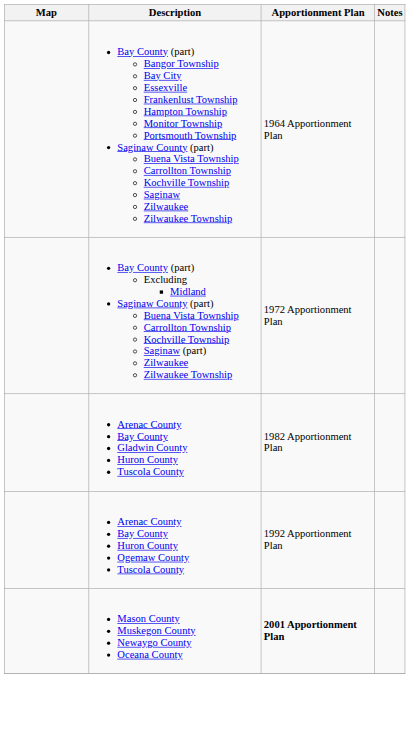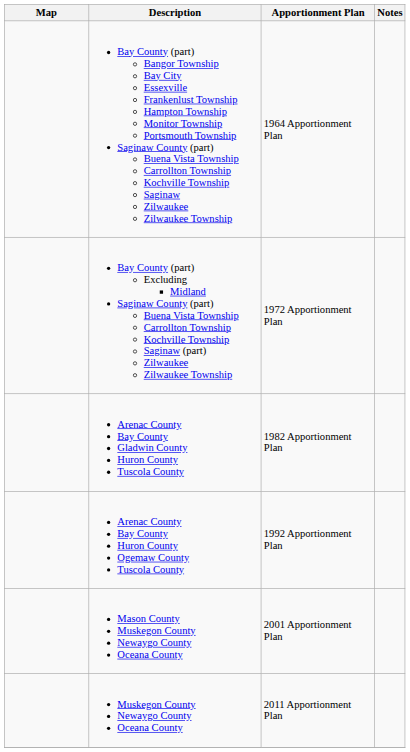Mason County Muskegon County Newaygo County Oceana County | Apportionment Plan: bold -> normal
+ row: Muskegon County Newaygo County Oceana County | 2011 Apportionment Plan
